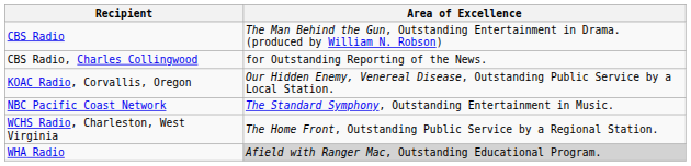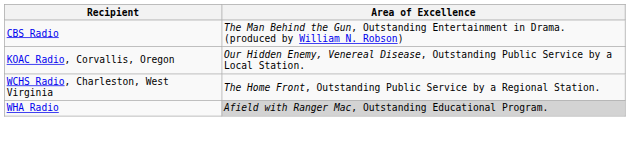- row: CBS Radio, Charles Collingwood | for Outstanding Reporting of the News.
- row: NBC Pacific Coast Network | The Standard Symphony, Outstanding Entertainment in Music.
